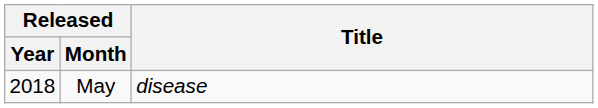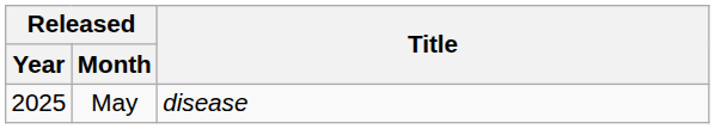May | Released / Year: 2018 -> 2025
